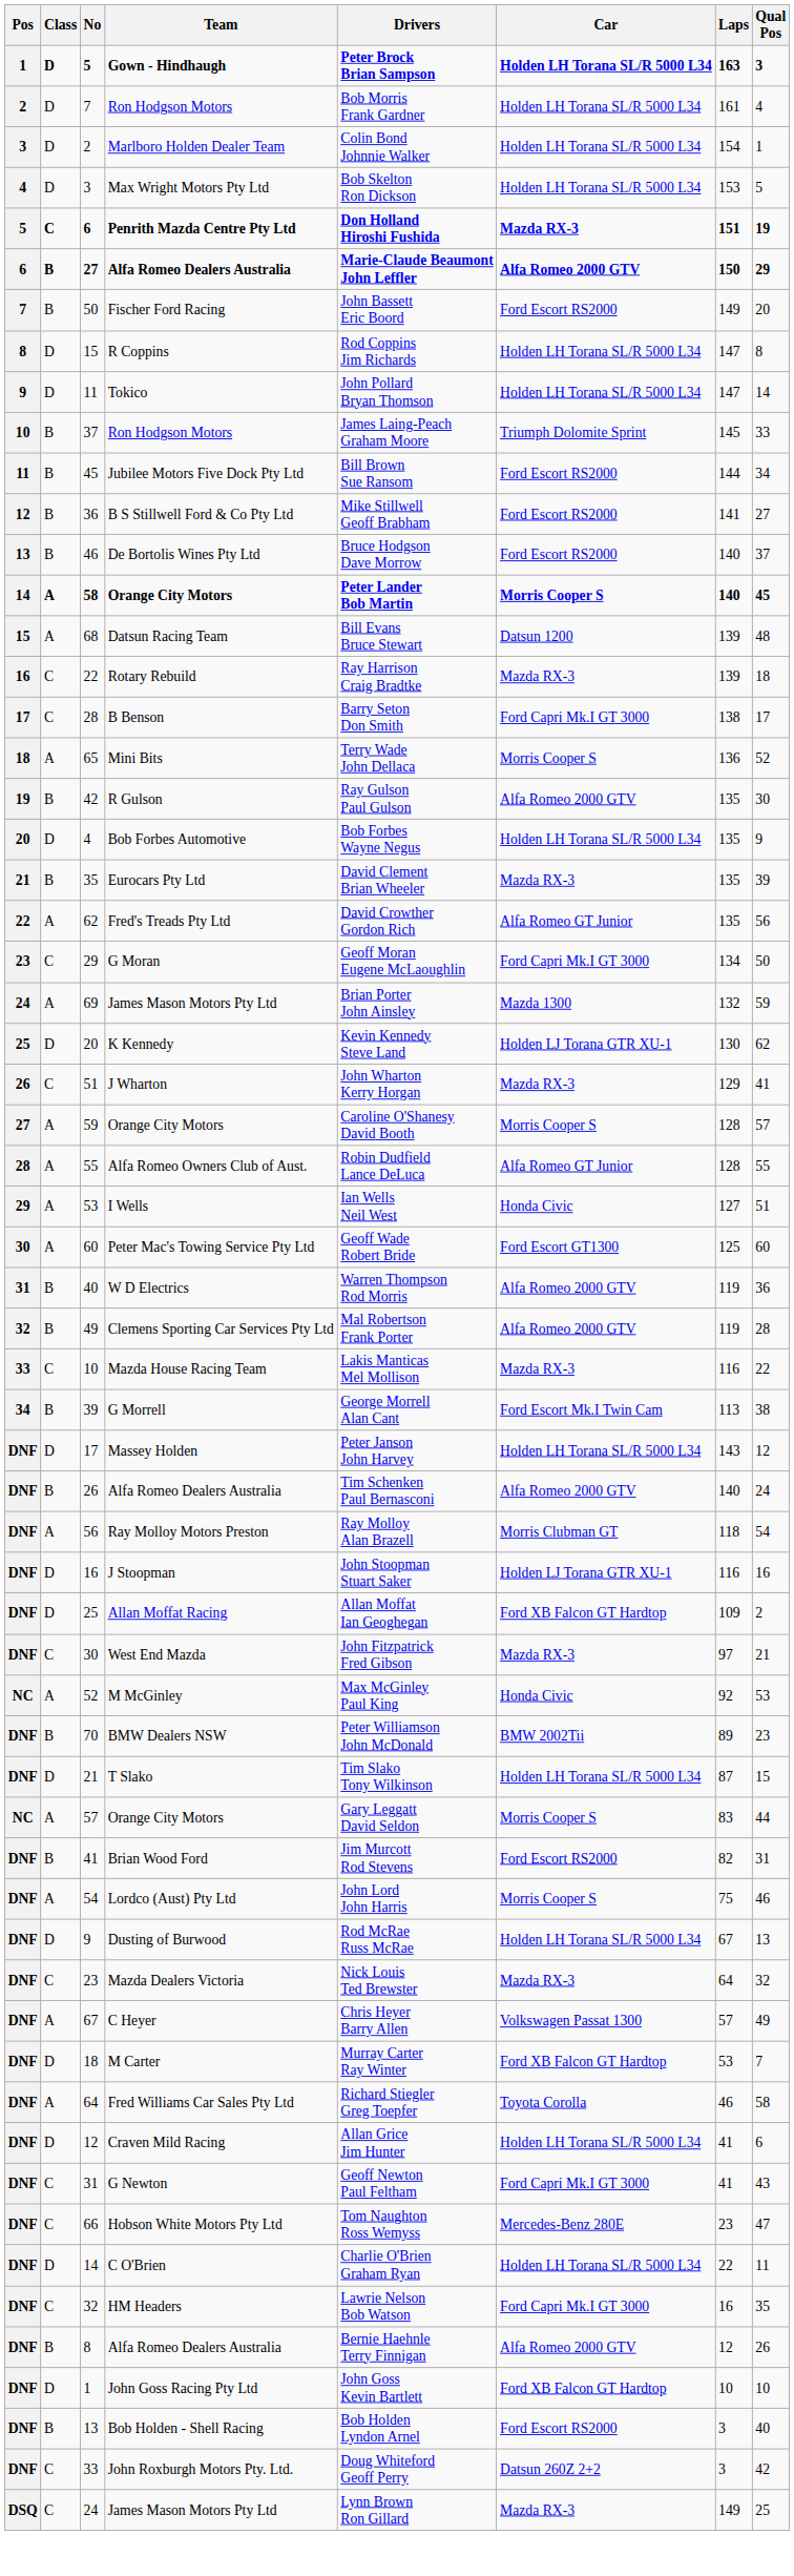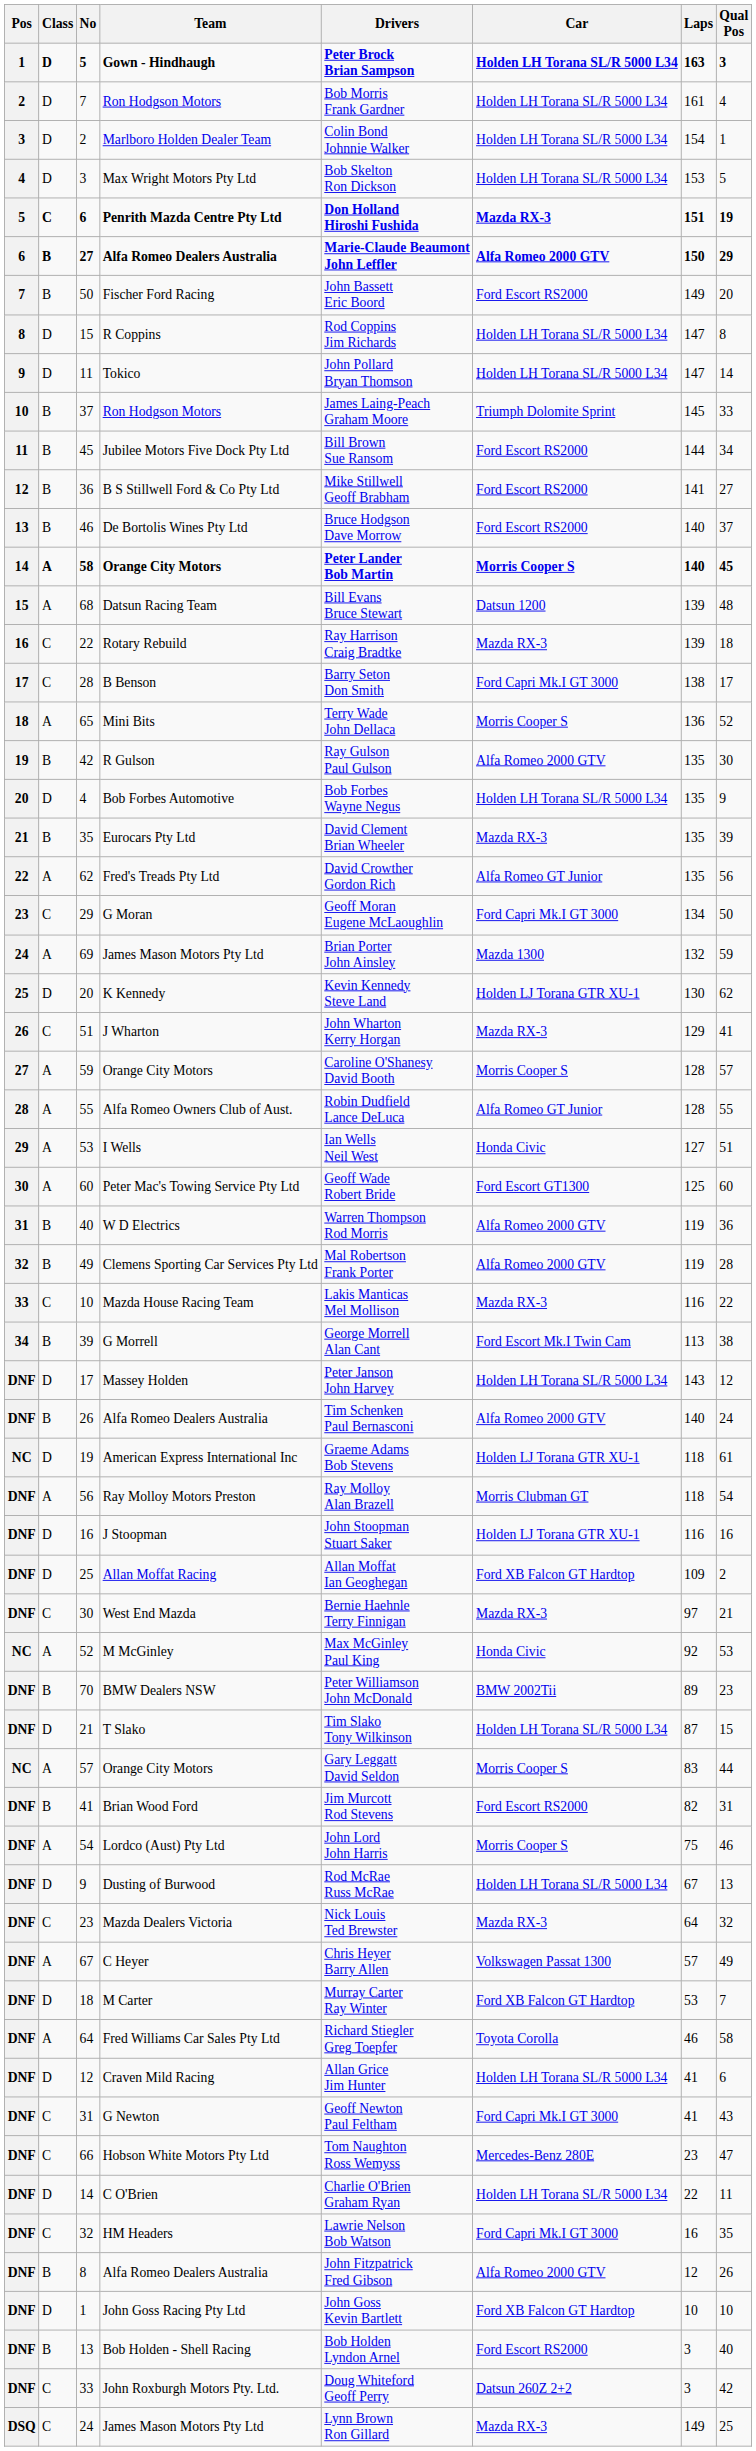+ row: NC | D | 19 | American Express International Inc | Graeme Adams Bob Stevens | Holden LJ Torana GTR XU-1 | 118 | 61
West End Mazda | Drivers: John Fitzpatrick Fred Gibson -> Bernie Haehnle Terry Finnigan
8 / Alfa Romeo Dealers Australia | Drivers: Bernie Haehnle Terry Finnigan -> John Fitzpatrick Fred Gibson
